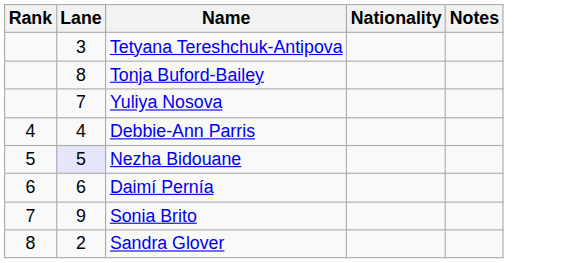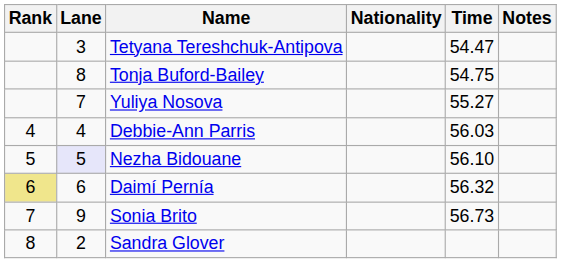+ column: Time | 54.47 | 54.75 | 55.27 | 56.03 | 56.10 | 56.32 | 56.73
Daimí Pernía | Rank: no background -> khaki background
